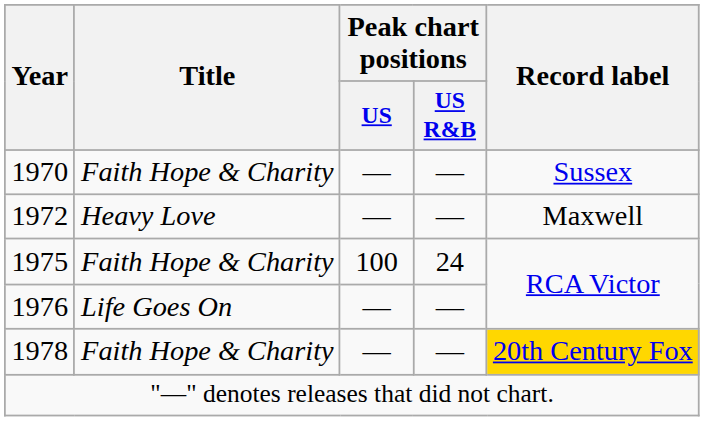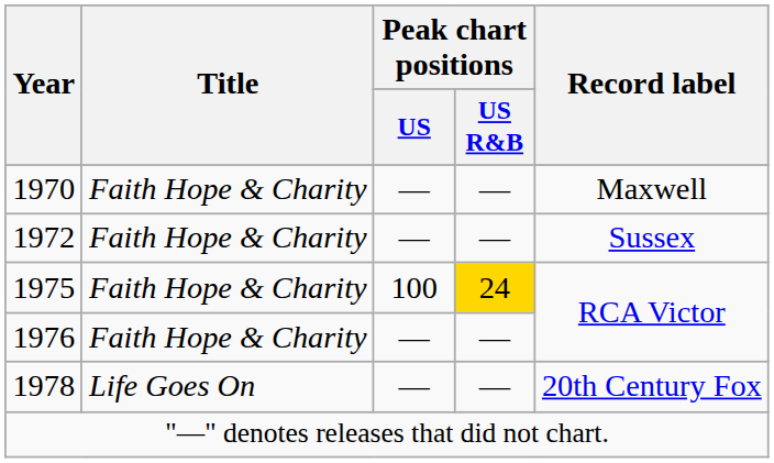1970 | Record label: Sussex -> Maxwell
1972 | Title: Heavy Love -> Faith Hope & Charity
1972 | Record label: Maxwell -> Sussex
1975 | Peak chart positions / US R&B: no background -> gold background
1976 | Title: Life Goes On -> Faith Hope & Charity
1978 | Title: Faith Hope & Charity -> Life Goes On
1978 | Record label: gold background -> no background
